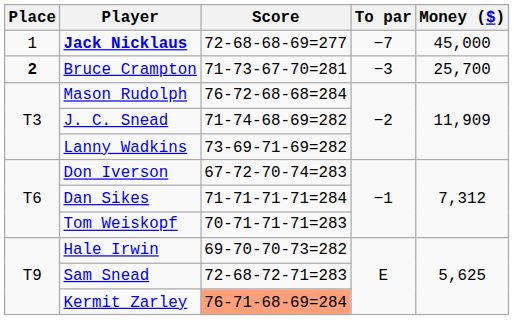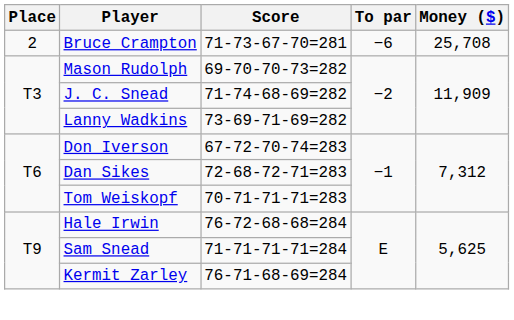- row: 1 | Jack Nicklaus | 72-68-68-69=277 | −7 | 45,000
Bruce Crampton | Place: bold -> normal
Bruce Crampton | To par: −3 -> −6
Bruce Crampton | Money ($): 25,700 -> 25,708
Mason Rudolph | Score: 76-72-68-68=284 -> 69-70-70-73=282
Dan Sikes | Score: 71-71-71-71=284 -> 72-68-72-71=283
Hale Irwin | Score: 69-70-70-73=282 -> 76-72-68-68=284
Sam Snead | Score: 72-68-72-71=283 -> 71-71-71-71=284
Kermit Zarley | Score: lightsalmon background -> no background
